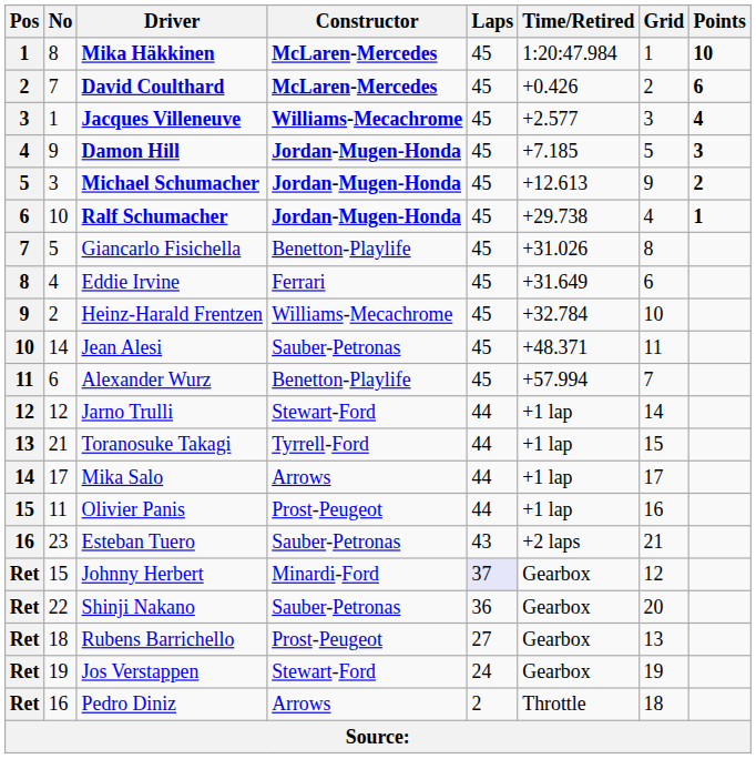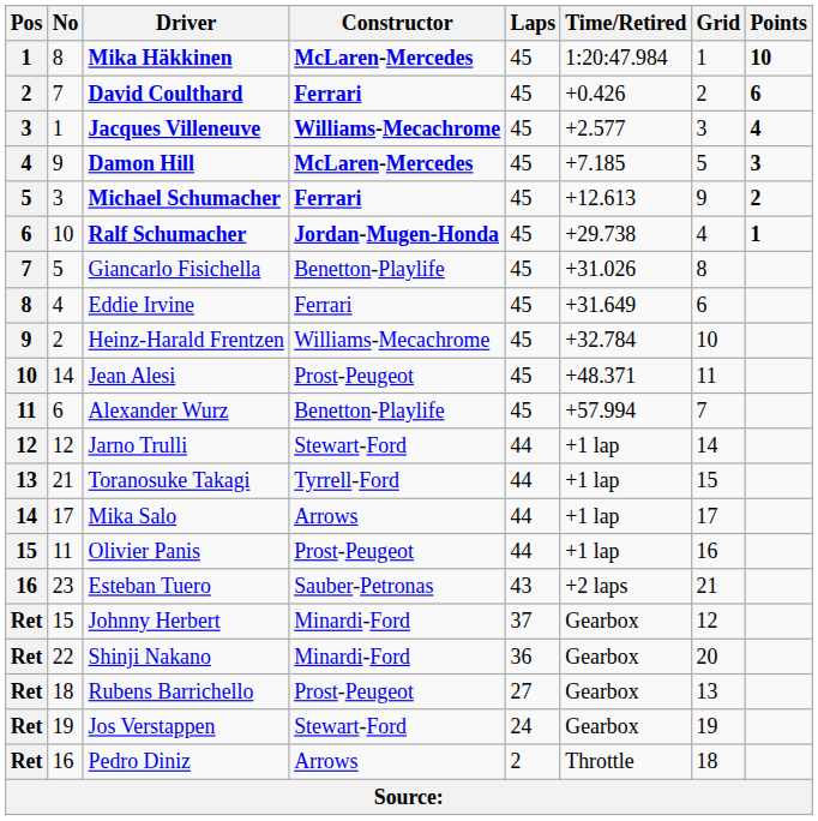David Coulthard | Constructor: McLaren-Mercedes -> Ferrari
Damon Hill | Constructor: Jordan-Mugen-Honda -> McLaren-Mercedes
Michael Schumacher | Constructor: Jordan-Mugen-Honda -> Ferrari
Jean Alesi | Constructor: Sauber-Petronas -> Prost-Peugeot
Johnny Herbert | Laps: lavender background -> no background
Shinji Nakano | Constructor: Sauber-Petronas -> Minardi-Ford
